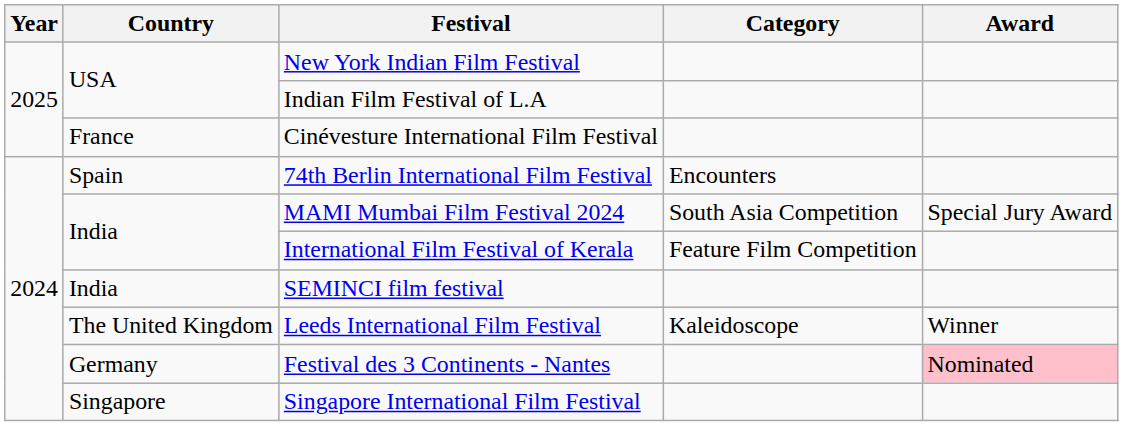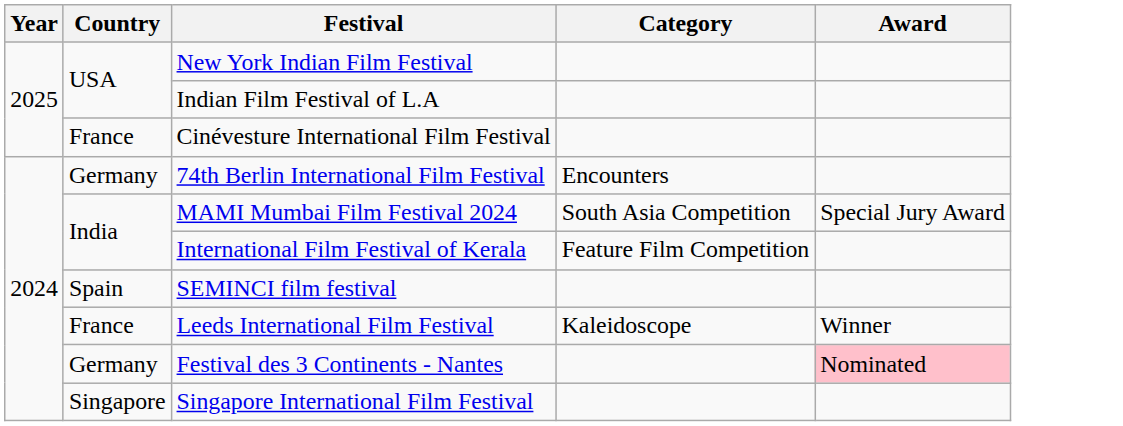74th Berlin International Film Festival | Country: Spain -> Germany
SEMINCI film festival | Country: India -> Spain
Leeds International Film Festival | Country: The United Kingdom -> France
